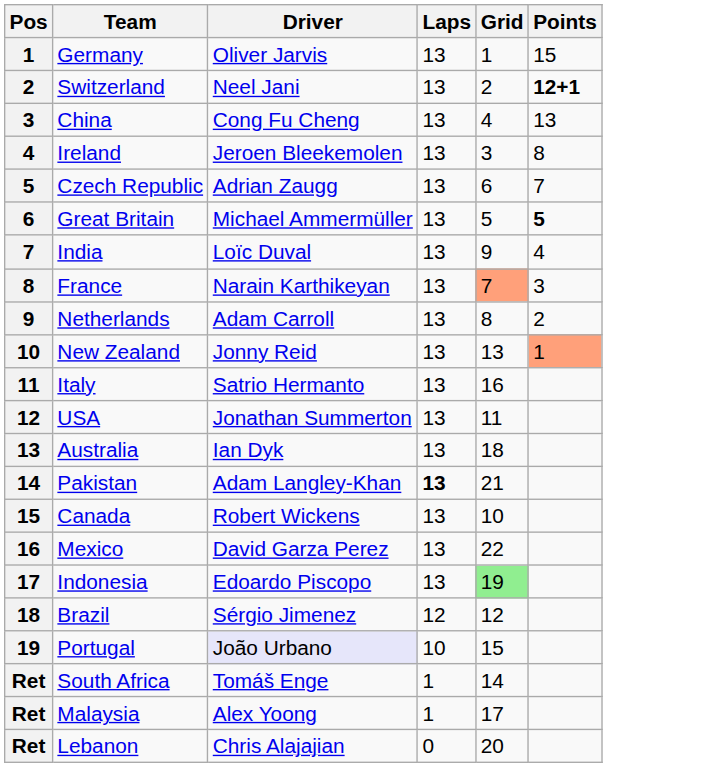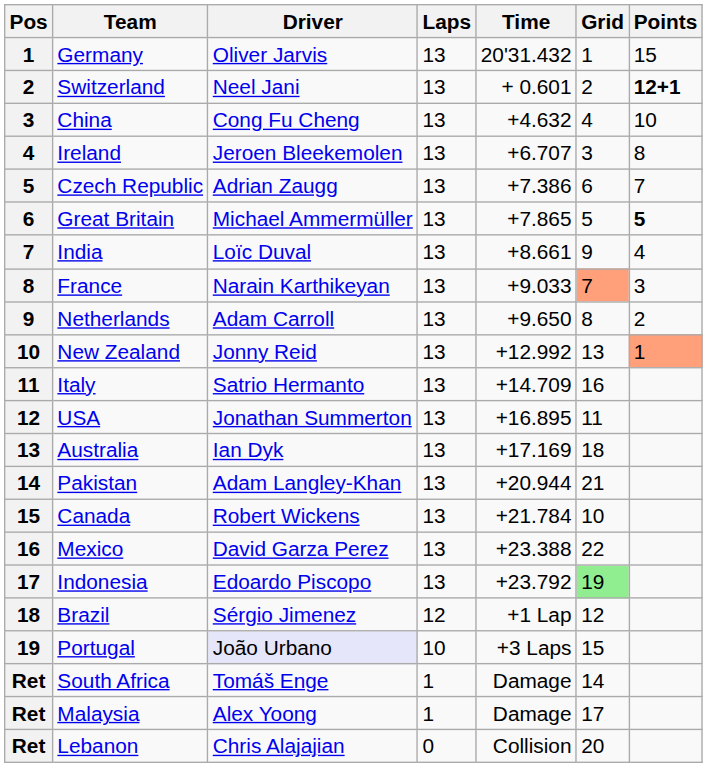+ column: Time | 20'31.432 | + 0.601 | +4.632 | +6.707 | +7.386 | +7.865 | +8.661 | +9.033 | +9.650 | +12.992 | +14.709 | +16.895 | +17.169 | +20.944 | +21.784 | +23.388 | +23.792 | +1 Lap | +3 Laps | Damage | Damage | Collision
China | Points: 13 -> 10
Pakistan | Laps: bold -> normal
